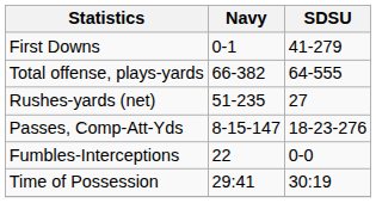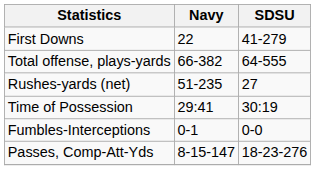First Downs | Navy: 0-1 -> 22
rows swapped: Passes, Comp-Att-Yds <-> Time of Possession
Fumbles-Interceptions | Navy: 22 -> 0-1
